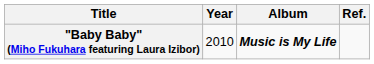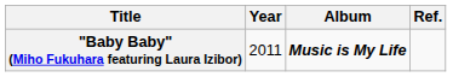"Baby Baby" (Miho Fukuhara featuring Laura Izibor) | Year: 2010 -> 2011
